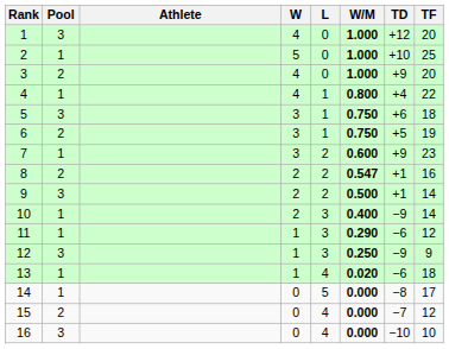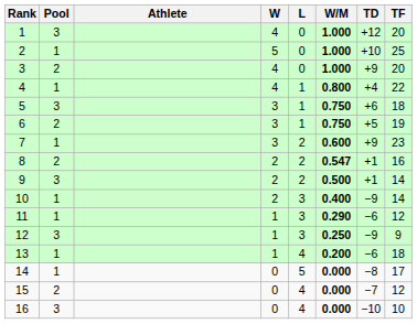13 | W/M: 0.020 -> 0.200
